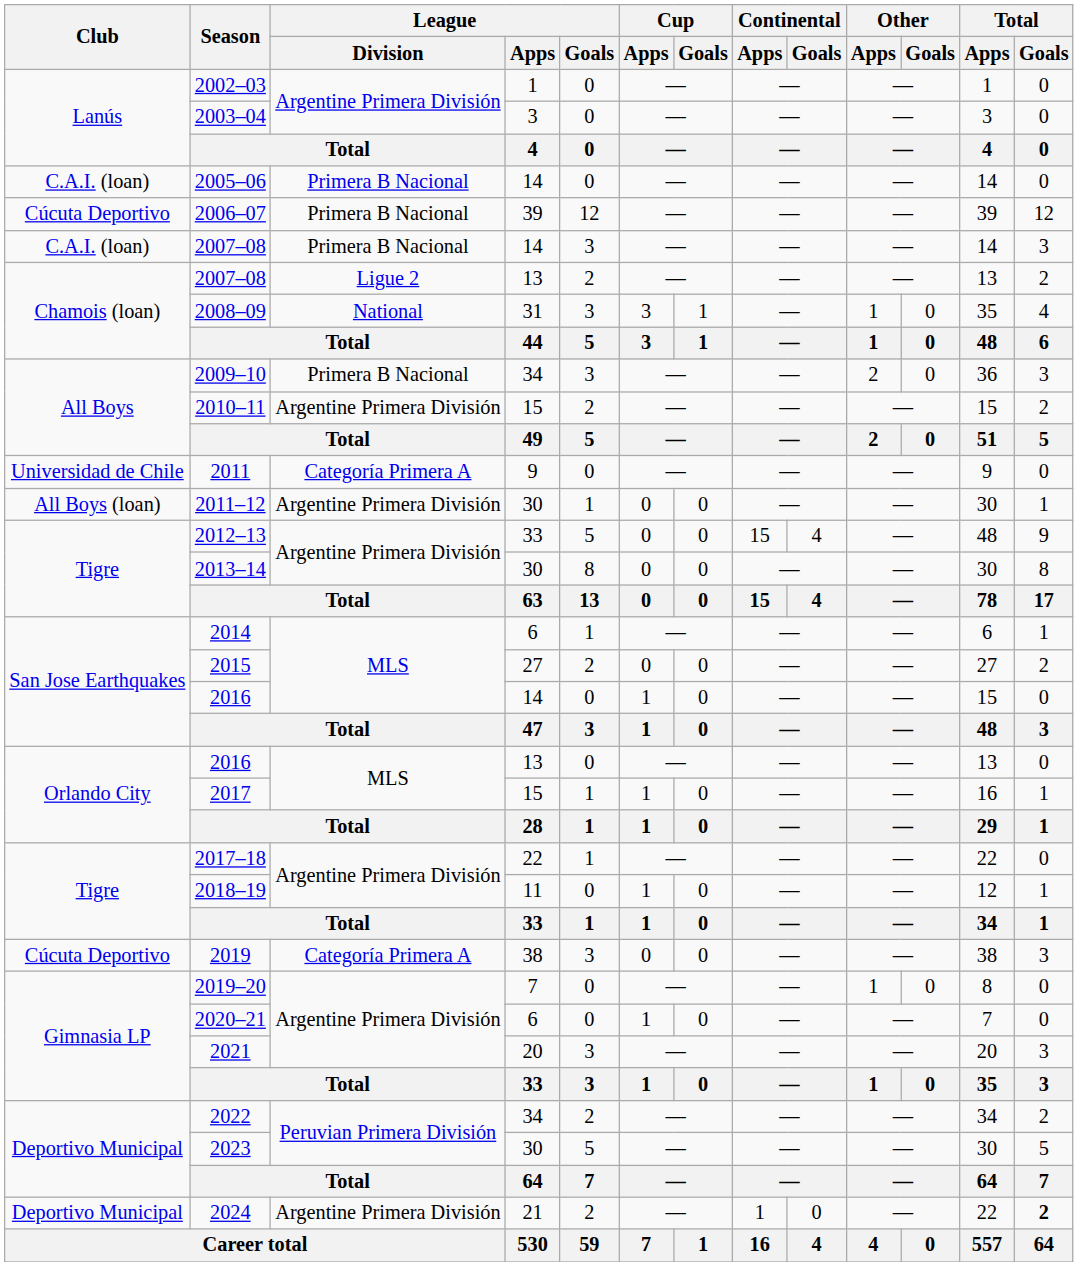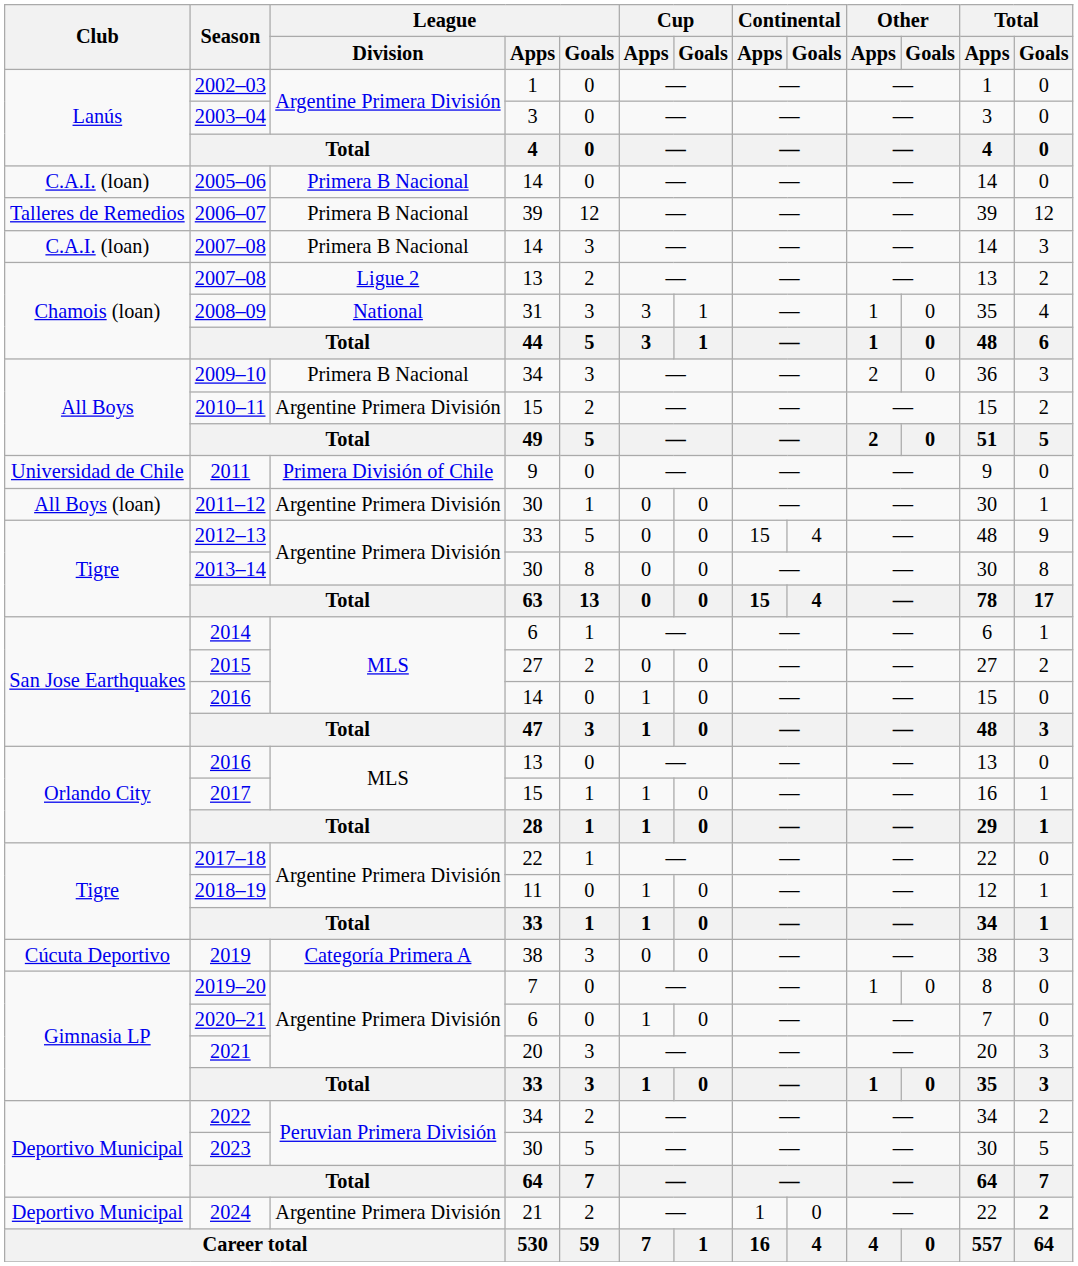2006–07 | Club: Cúcuta Deportivo -> Talleres de Remedios
2011 | League / Division: Categoría Primera A -> Primera División of Chile
